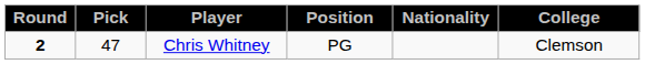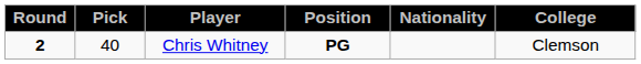Chris Whitney | Pick: 47 -> 40
Chris Whitney | Position: normal -> bold
